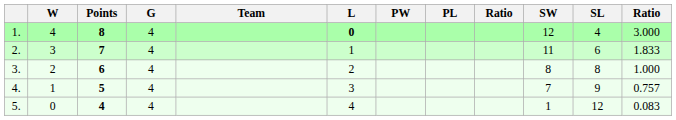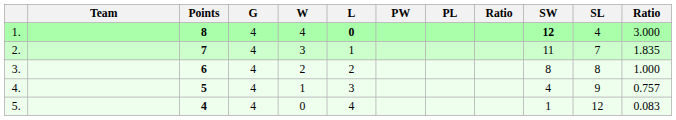columns swapped: Team <-> W
1. | SW: normal -> bold
2. | SL: 6 -> 7
2. | column 12: 1.833 -> 1.835
4. | SW: 7 -> 4
